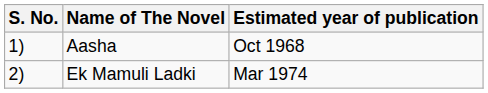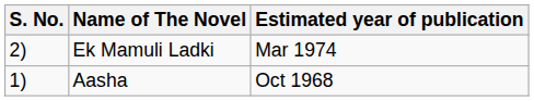rows swapped: Aasha <-> Ek Mamuli Ladki
